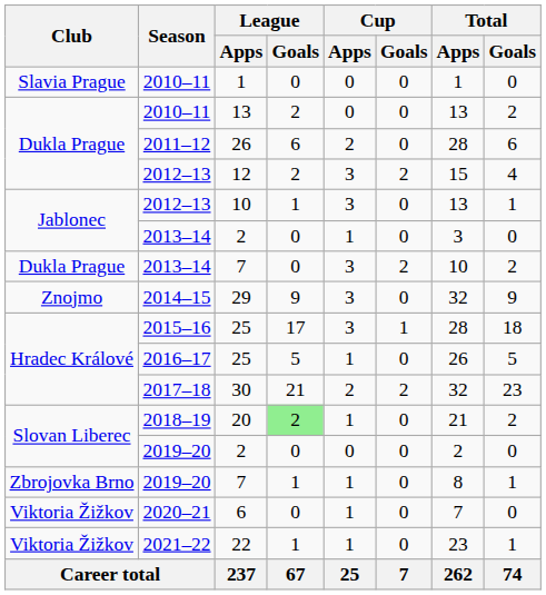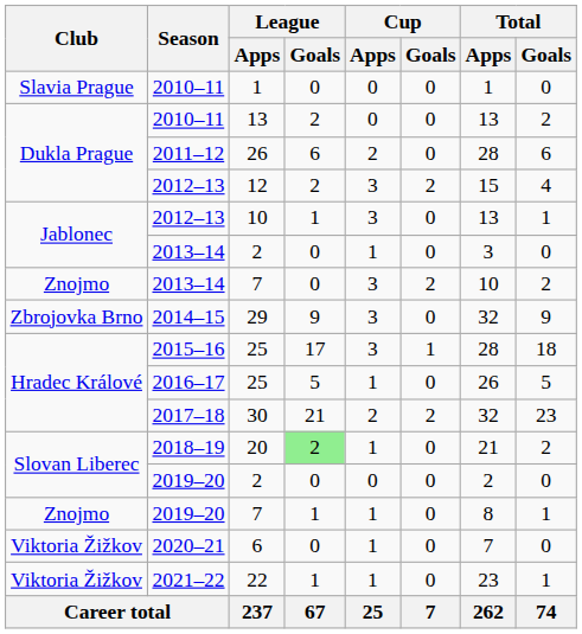2013–14 / 7 | Club: Dukla Prague -> Znojmo
29 | Club: Znojmo -> Zbrojovka Brno
2019–20 / 7 | Club: Zbrojovka Brno -> Znojmo
